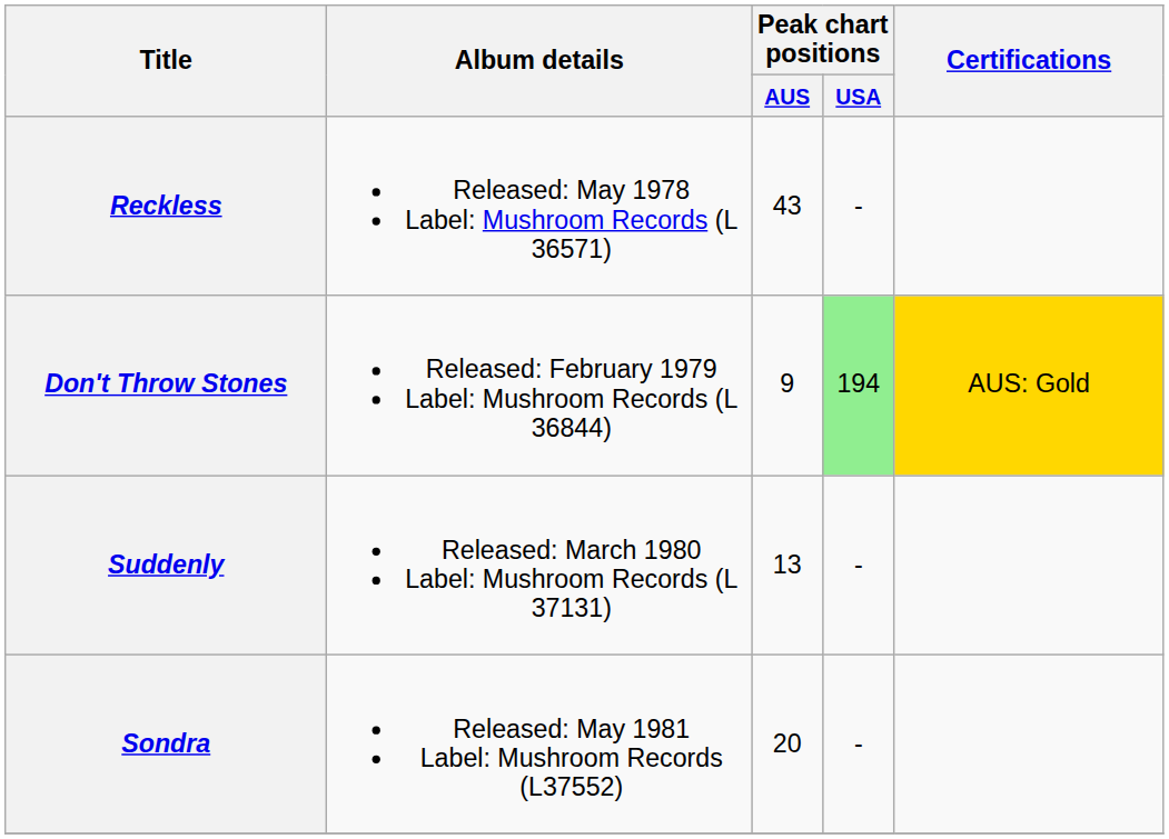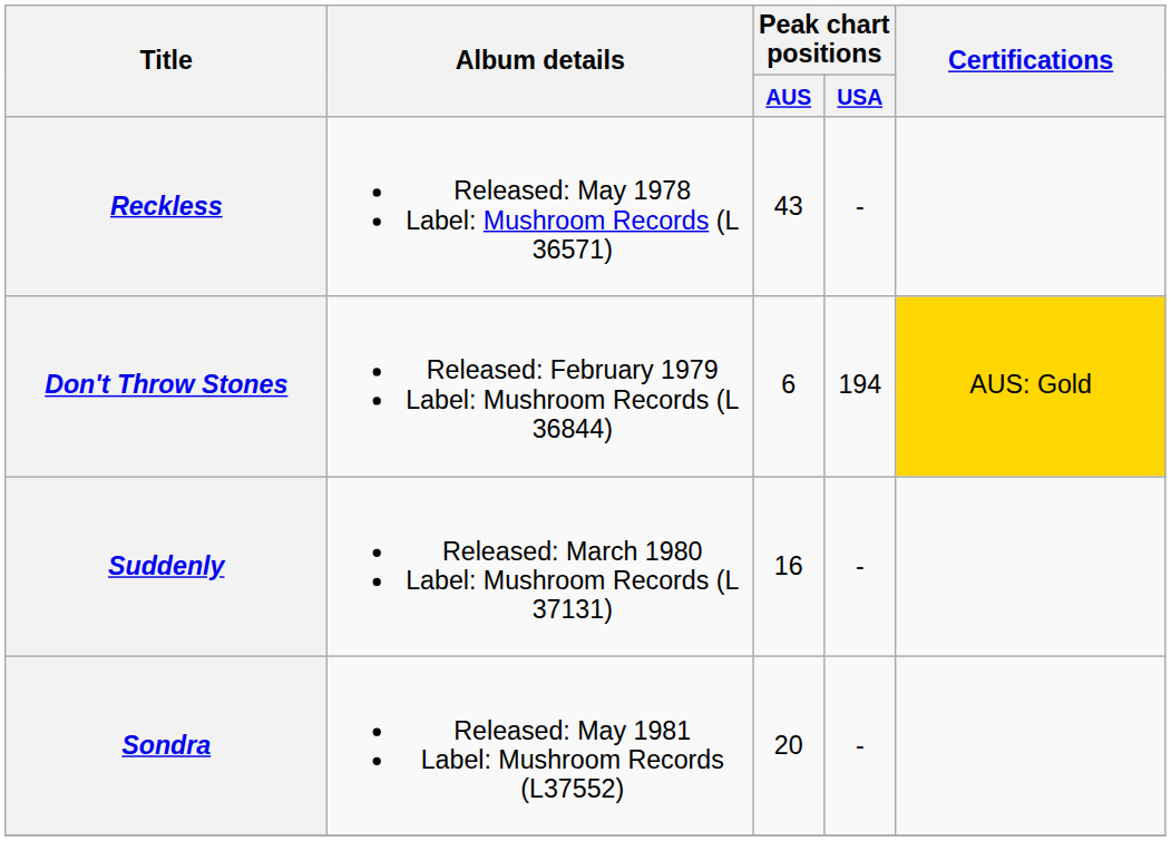Don't Throw Stones | Peak chart positions / AUS: 9 -> 6
Don't Throw Stones | Peak chart positions / USA: lightgreen background -> no background
Suddenly | Peak chart positions / AUS: 13 -> 16
